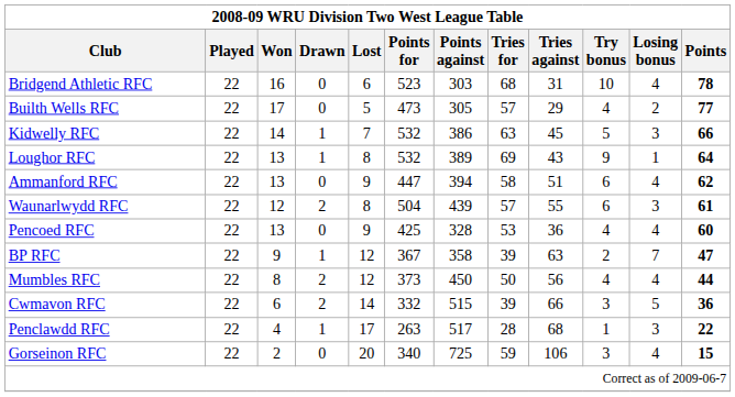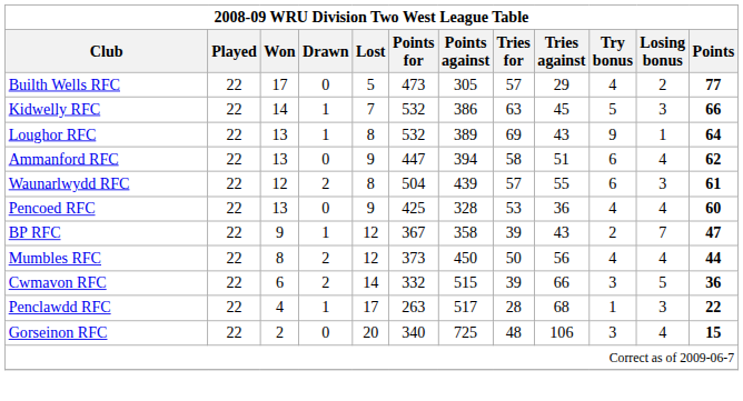- row: Bridgend Athletic RFC | 22 | 16 | 0 | 6 | 523 | 303 | 68 | 31 | 10 | 4 | 78
BP RFC | Tries against: 63 -> 43
Gorseinon RFC | Tries for: 59 -> 48
